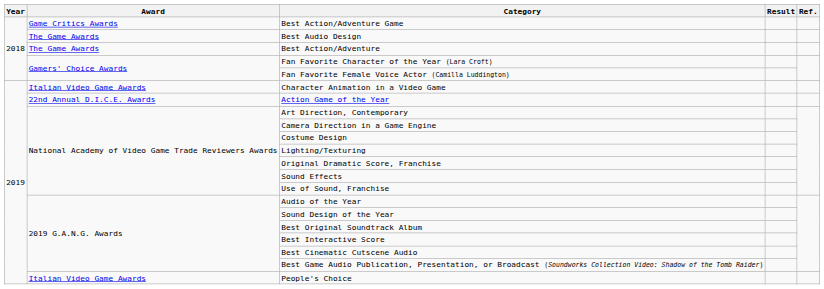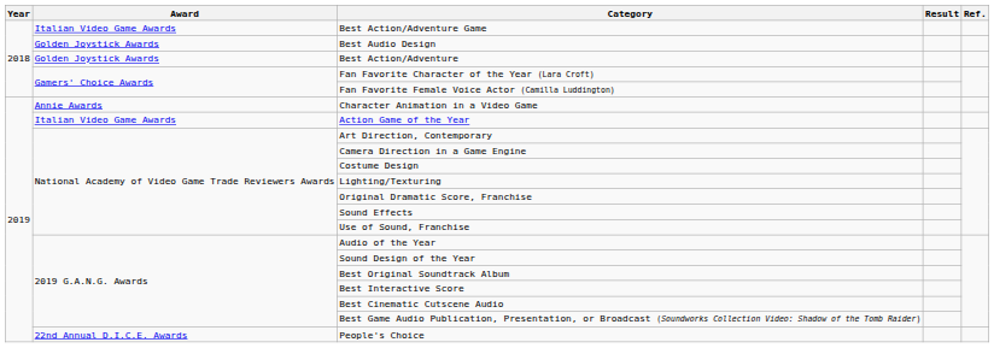Best Action/Adventure Game | Award: Game Critics Awards -> Italian Video Game Awards
Best Audio Design | Award: The Game Awards -> Golden Joystick Awards
Best Action/Adventure | Award: The Game Awards -> Golden Joystick Awards
Character Animation in a Video Game | Award: Italian Video Game Awards -> Annie Awards
Action Game of the Year | Award: 22nd Annual D.I.C.E. Awards -> Italian Video Game Awards
People's Choice | Award: Italian Video Game Awards -> 22nd Annual D.I.C.E. Awards
